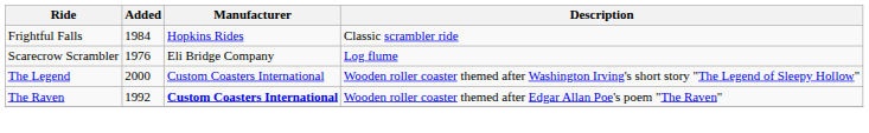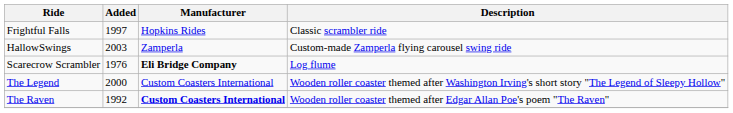Frightful Falls | Added: 1984 -> 1997
+ row: HallowSwings | 2003 | Zamperla | Custom-made Zamperla flying carousel swing ride
Scarecrow Scrambler | Manufacturer: normal -> bold
